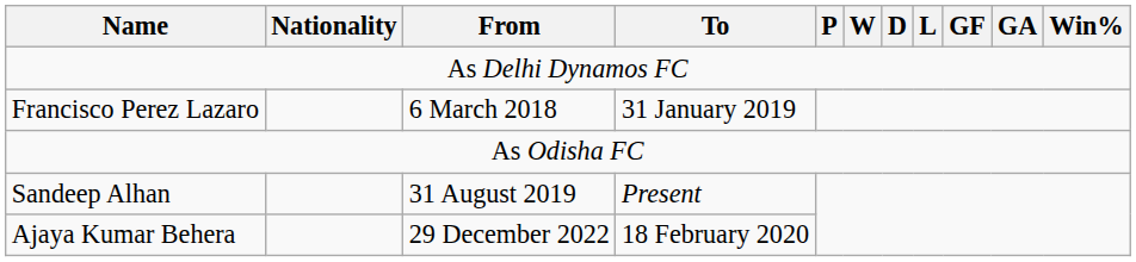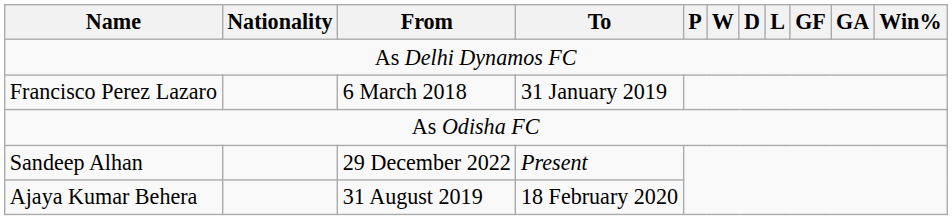Sandeep Alhan | From: 31 August 2019 -> 29 December 2022
Ajaya Kumar Behera | From: 29 December 2022 -> 31 August 2019
